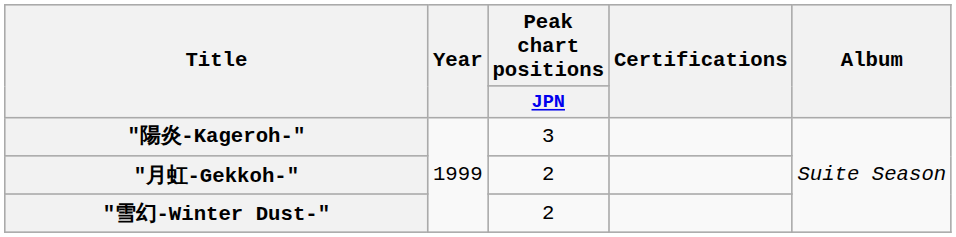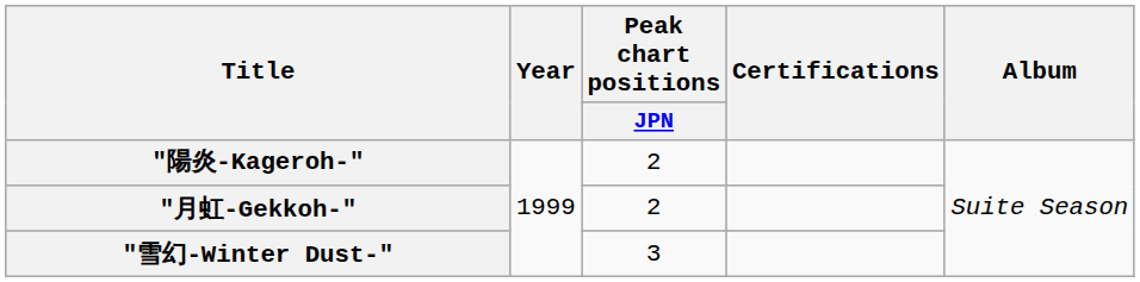"陽炎-Kageroh-" | Peak chart positions / JPN: 3 -> 2
"雪幻-Winter Dust-" | Peak chart positions / JPN: 2 -> 3
